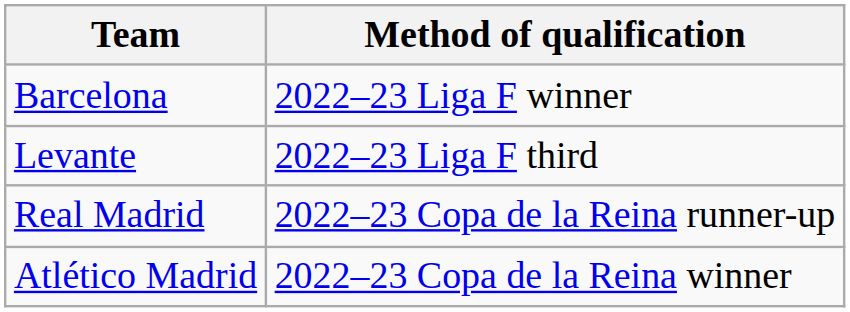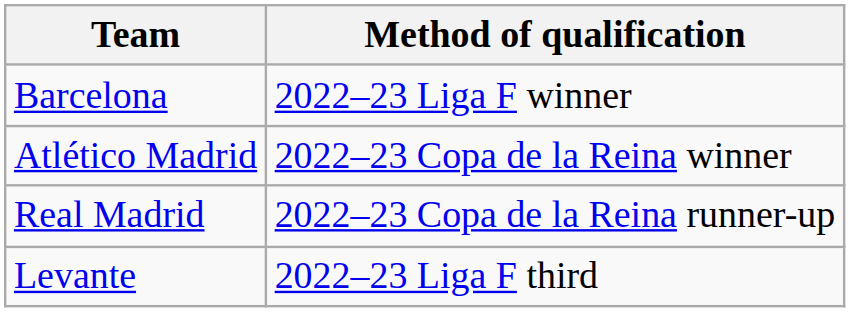rows swapped: Atlético Madrid <-> Levante
